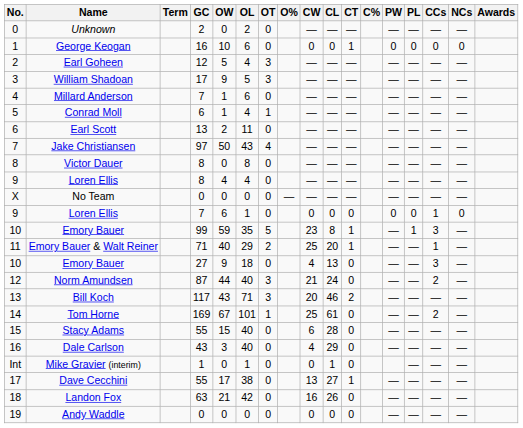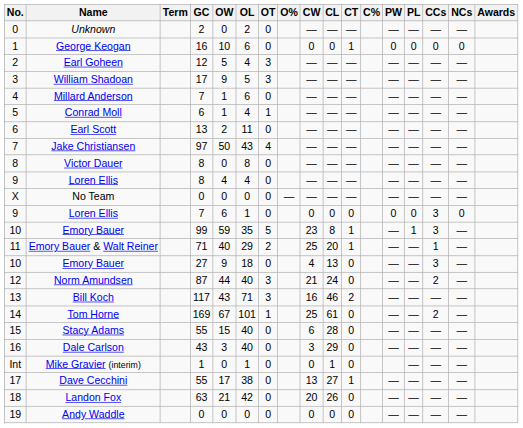Loren Ellis / 7 | CCs: 1 -> 3
Bill Koch | CW: 20 -> 16
Dale Carlson | CW: 4 -> 3
Landon Fox | CW: 16 -> 20
